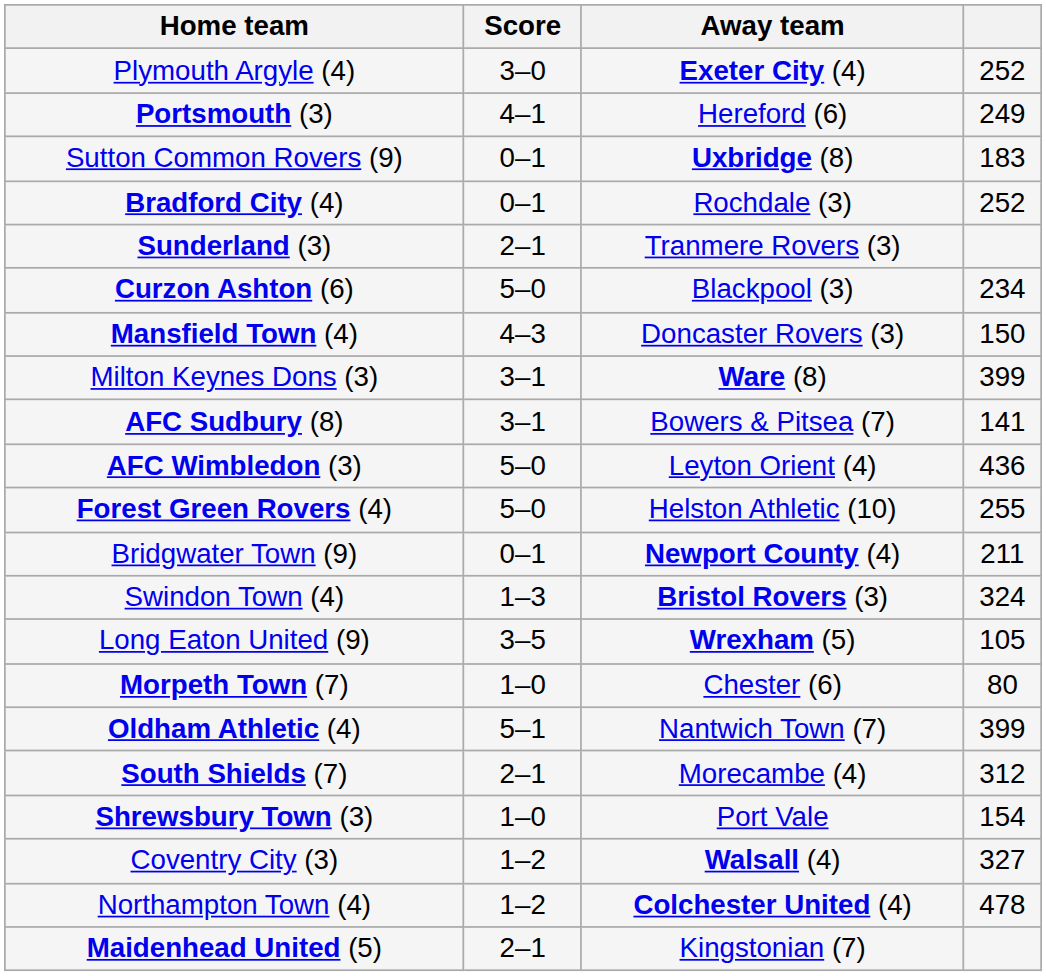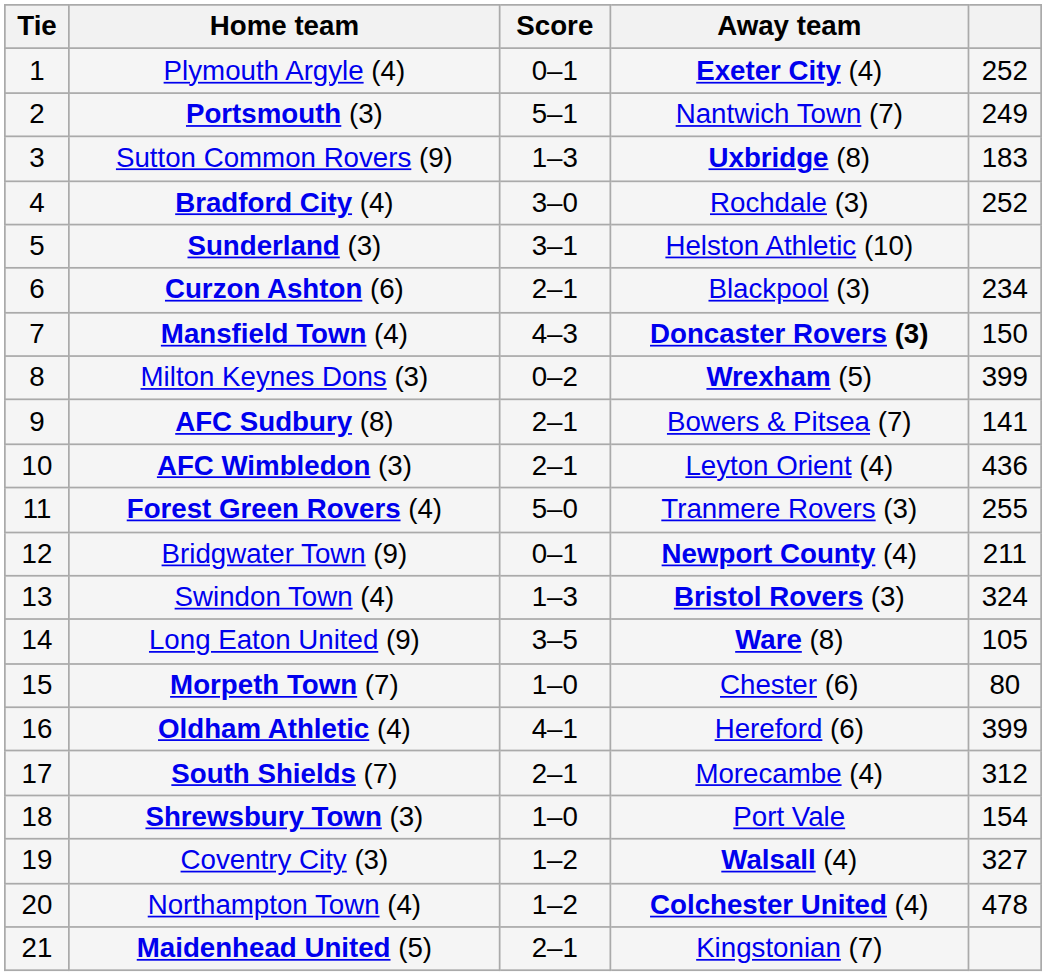+ column: Tie | 1 | 2 | 3 | 4 | 5 | 6 | 7 | 8 | 9 | 10 | 11 | 12 | 13 | 14 | 15 | 16 | 17 | 18 | 19 | 20 | 21
Plymouth Argyle (4) | Score: 3–0 -> 0–1
Portsmouth (3) | Score: 4–1 -> 5–1
Portsmouth (3) | Away team: Hereford (6) -> Nantwich Town (7)
Sutton Common Rovers (9) | Score: 0–1 -> 1–3
Bradford City (4) | Score: 0–1 -> 3–0
Sunderland (3) | Score: 2–1 -> 3–1
Sunderland (3) | Away team: Tranmere Rovers (3) -> Helston Athletic (10)
Curzon Ashton (6) | Score: 5–0 -> 2–1
Mansfield Town (4) | Away team: normal -> bold
Milton Keynes Dons (3) | Score: 3–1 -> 0–2
Milton Keynes Dons (3) | Away team: Ware (8) -> Wrexham (5)
AFC Sudbury (8) | Score: 3–1 -> 2–1
AFC Wimbledon (3) | Score: 5–0 -> 2–1
Forest Green Rovers (4) | Away team: Helston Athletic (10) -> Tranmere Rovers (3)
Long Eaton United (9) | Away team: Wrexham (5) -> Ware (8)
Oldham Athletic (4) | Score: 5–1 -> 4–1
Oldham Athletic (4) | Away team: Nantwich Town (7) -> Hereford (6)
